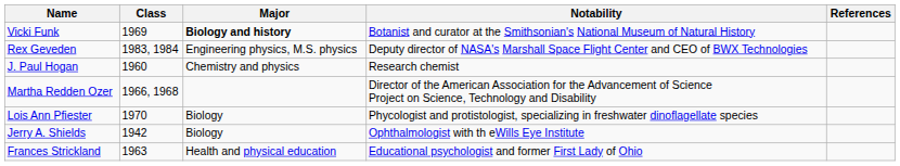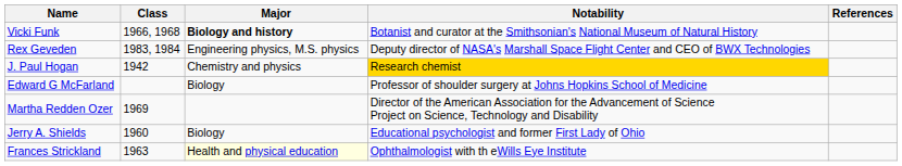Vicki Funk | Class: 1969 -> 1966, 1968
J. Paul Hogan | Class: 1960 -> 1942
J. Paul Hogan | Notability: no background -> gold background
+ row: Edward G McFarland | Biology | Professor of shoulder surgery at Johns Hopkins School of Medicine
Martha Redden Ozer | Class: 1966, 1968 -> 1969
- row: Lois Ann Pfiester | 1970 | Biology | Phycologist and protistologist, specializing in freshwater dinoflagellate species
Jerry A. Shields | Class: 1942 -> 1960
Jerry A. Shields | Notability: Ophthalmologist with th eWills Eye Institute -> Educational psychologist and former First Lady of Ohio
Frances Strickland | Major: no background -> lightyellow background
Frances Strickland | Notability: Educational psychologist and former First Lady of Ohio -> Ophthalmologist with th eWills Eye Institute
